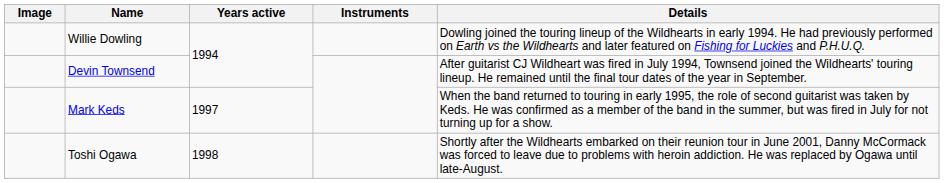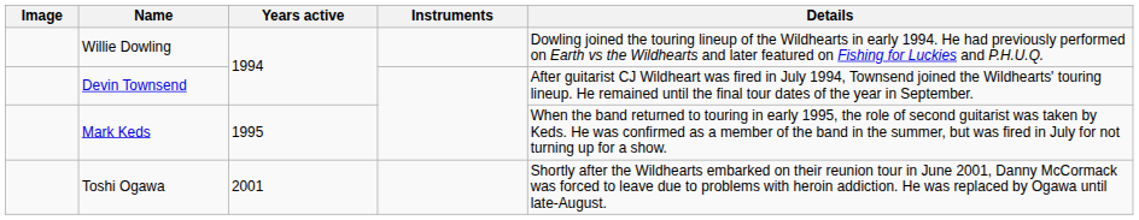Mark Keds | Years active: 1997 -> 1995
Toshi Ogawa | Years active: 1998 -> 2001
